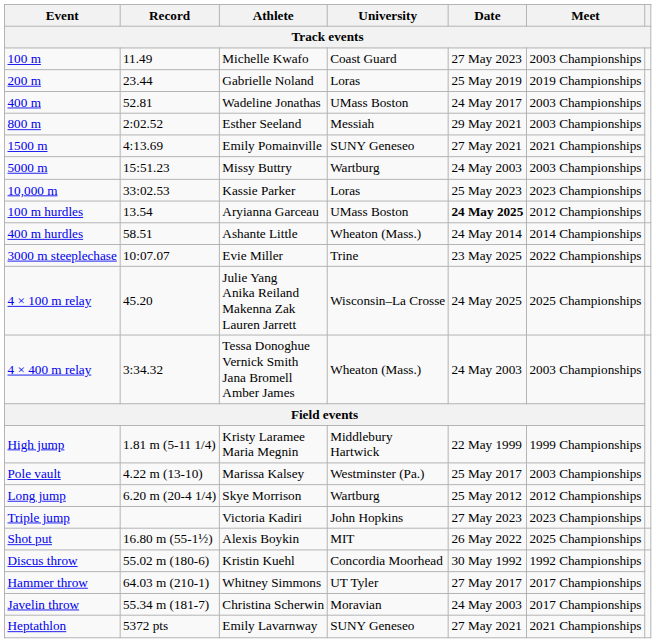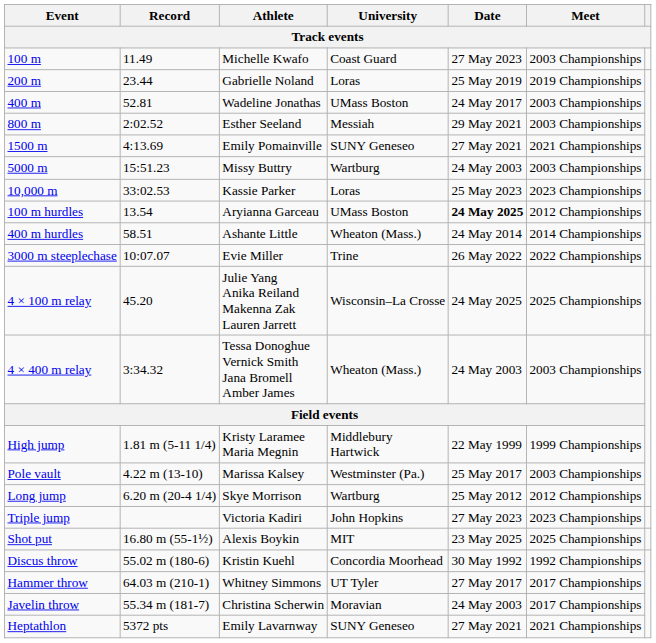3000 m steeplechase | Date: 23 May 2025 -> 26 May 2022
Shot put | Date: 26 May 2022 -> 23 May 2025
